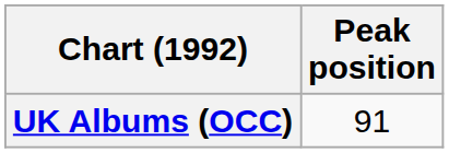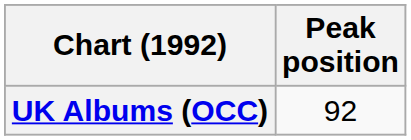UK Albums (OCC) | Peak position: 91 -> 92
